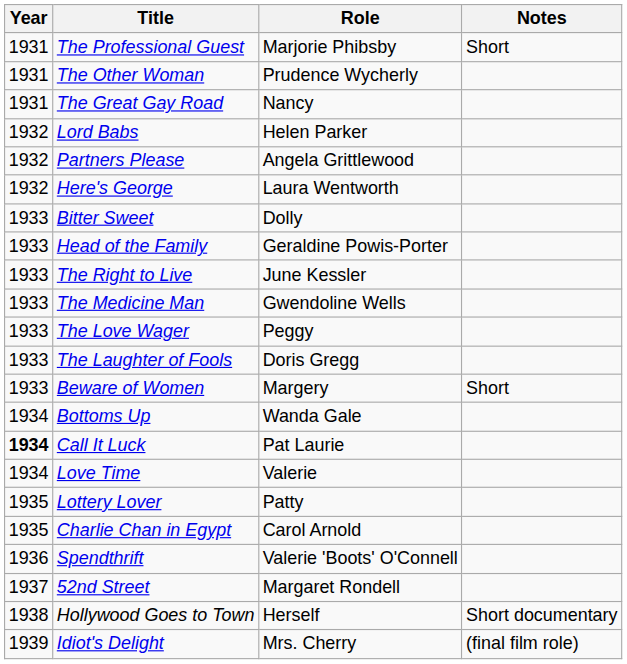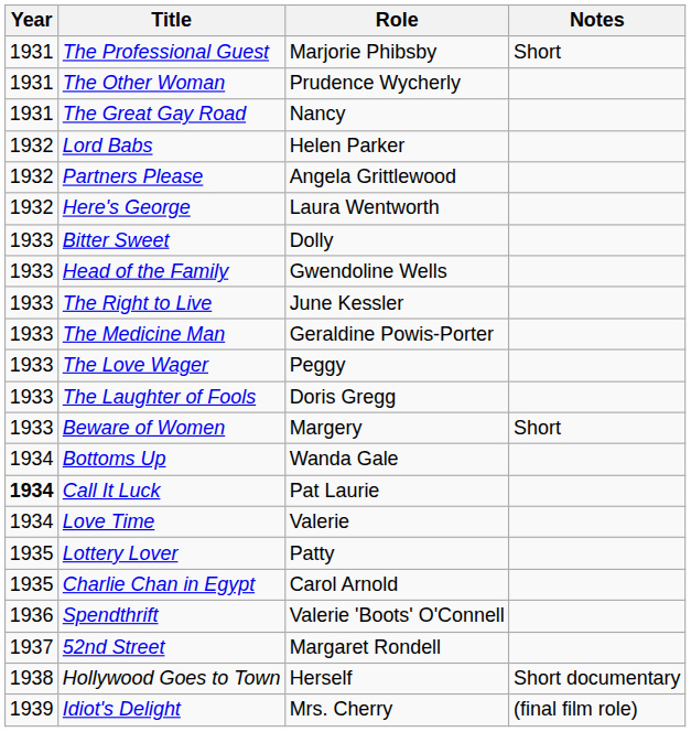Head of the Family | Role: Geraldine Powis-Porter -> Gwendoline Wells
The Medicine Man | Role: Gwendoline Wells -> Geraldine Powis-Porter
